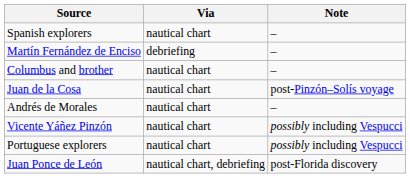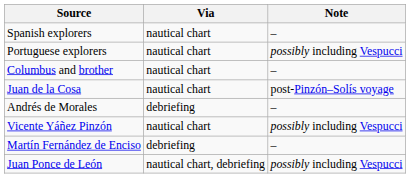rows swapped: Portuguese explorers <-> Martín Fernández de Enciso
Andrés de Morales | Via: nautical chart -> debriefing
Juan Ponce de León | Note: post-Florida discovery -> possibly including Vespucci
